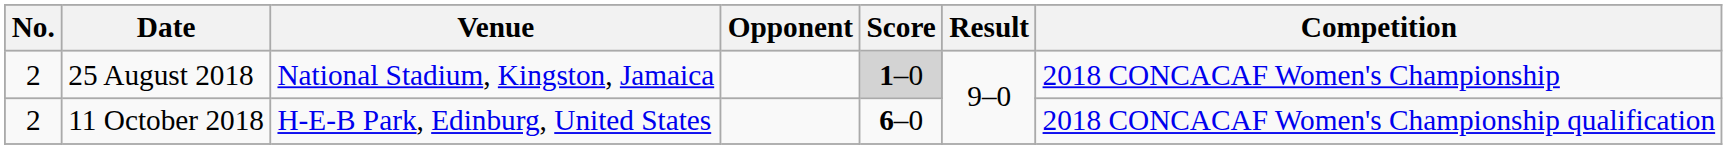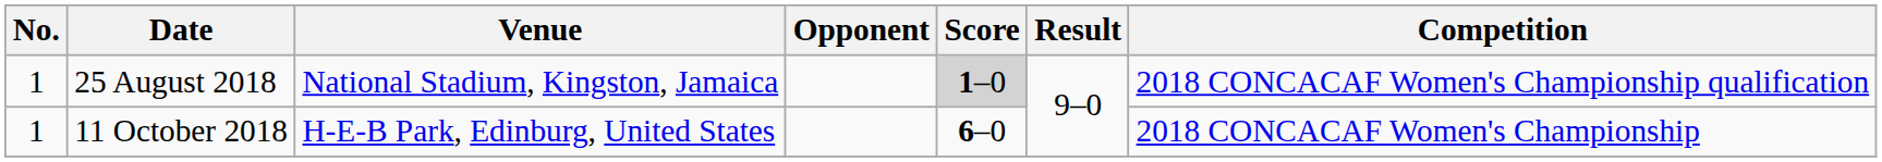25 August 2018 | No.: 2 -> 1
25 August 2018 | Competition: 2018 CONCACAF Women's Championship -> 2018 CONCACAF Women's Championship qualification
11 October 2018 | No.: 2 -> 1
11 October 2018 | Competition: 2018 CONCACAF Women's Championship qualification -> 2018 CONCACAF Women's Championship
